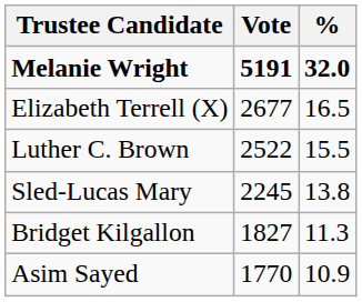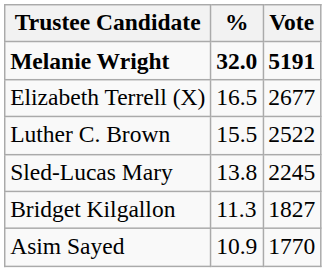columns swapped: Vote <-> %
